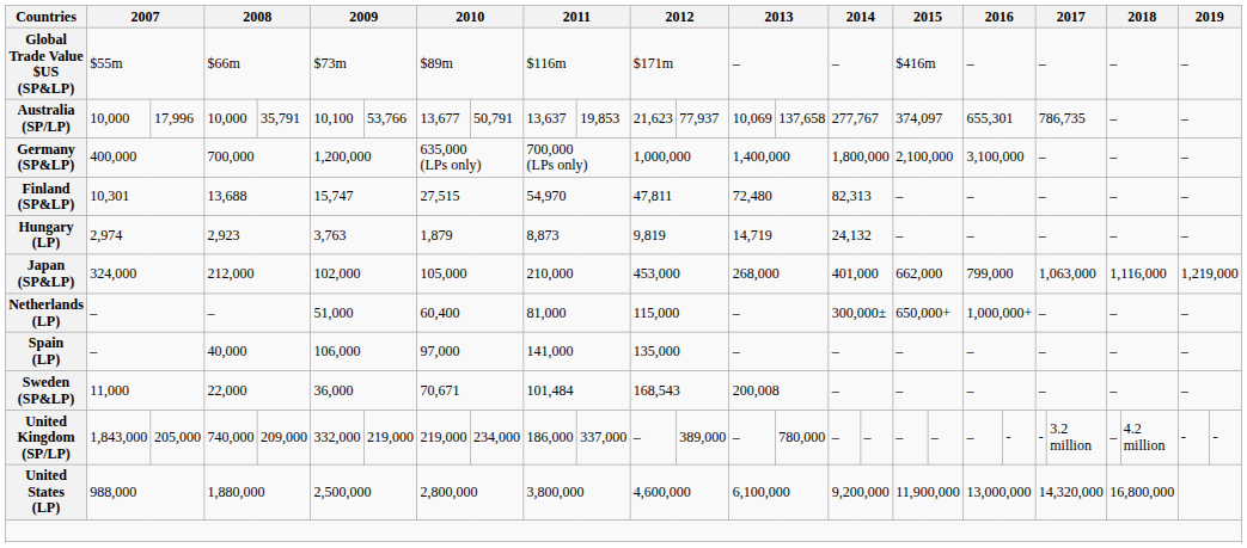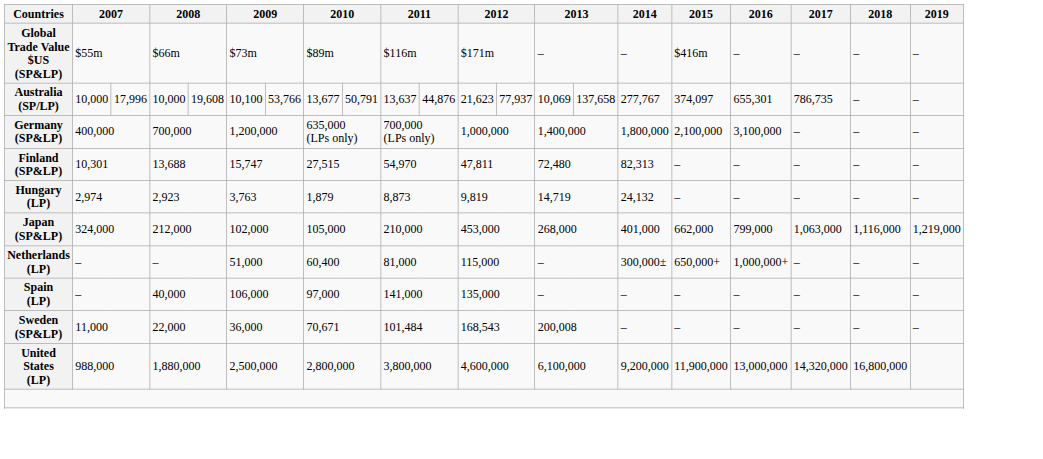Australia (SP/LP) | column 5: 35,791 -> 19,608
Australia (SP/LP) | column 11: 19,853 -> 44,876
- row: United Kingdom (SP/LP) | 1,843,000 | 205,000 | 740,000 | 209,000 | 332,000 | 219,000 | 219,000 | 234,000 | 186,000 | 337,000 | – | 389,000 | – | 780,000 | – | – | – | – | – | - | - | 3.2 million | – | 4.2 million | - | -
